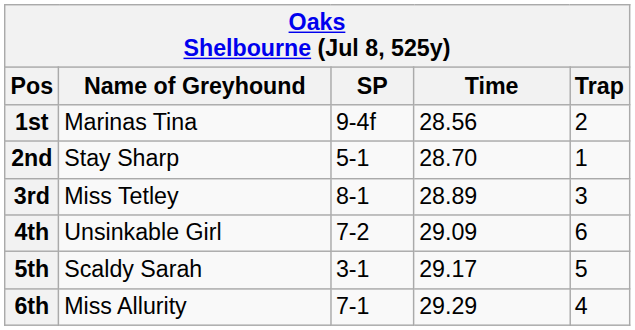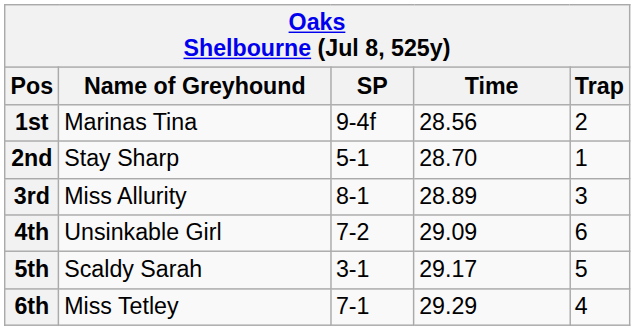3rd | Name of Greyhound: Miss Tetley -> Miss Allurity
6th | Name of Greyhound: Miss Allurity -> Miss Tetley
